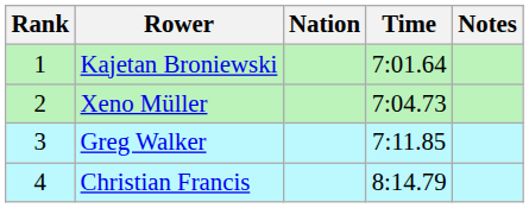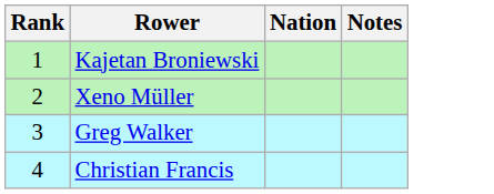- column: Time | 7:01.64 | 7:04.73 | 7:11.85 | 8:14.79
